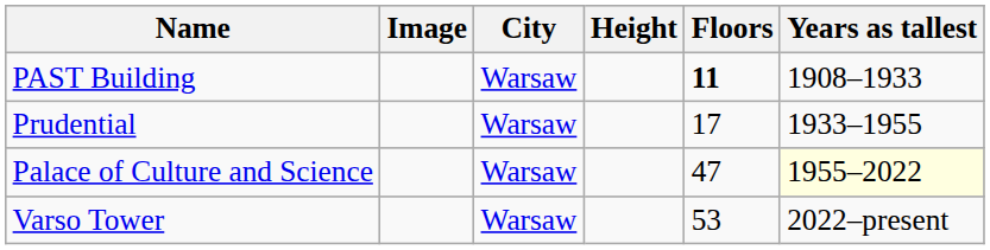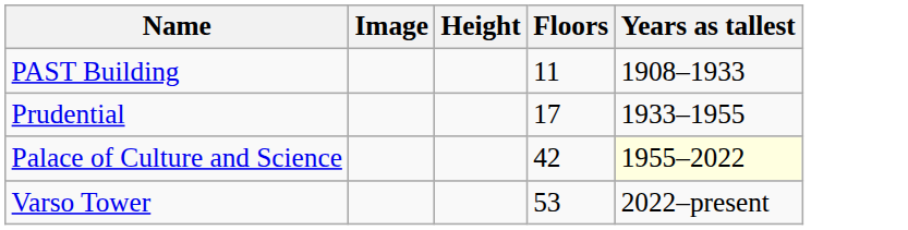- column: City | Warsaw | Warsaw | Warsaw | Warsaw
PAST Building | Floors: bold -> normal
Palace of Culture and Science | Floors: 47 -> 42
